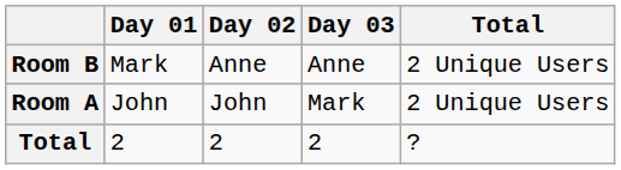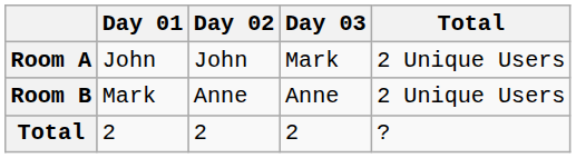rows swapped: Room A <-> Room B
